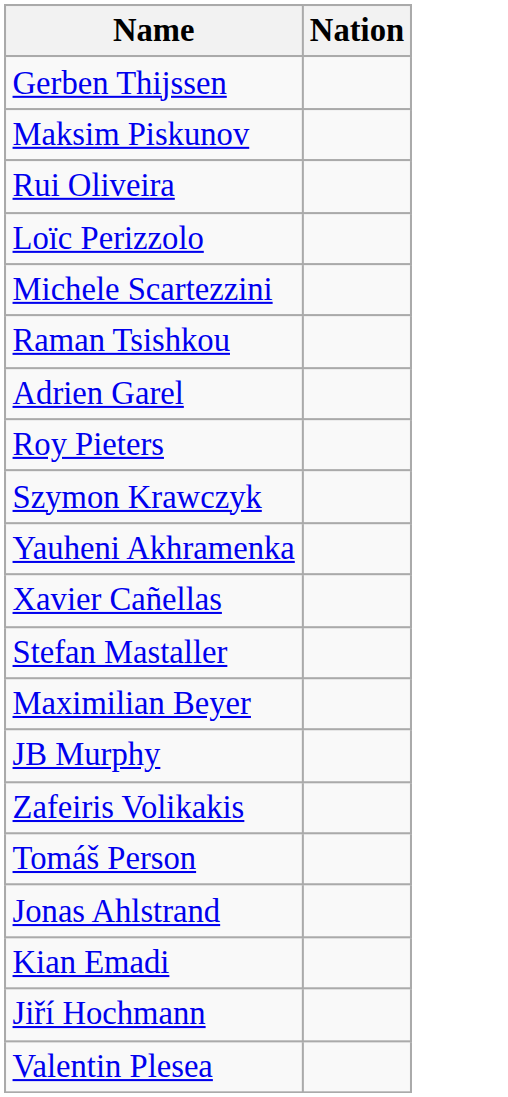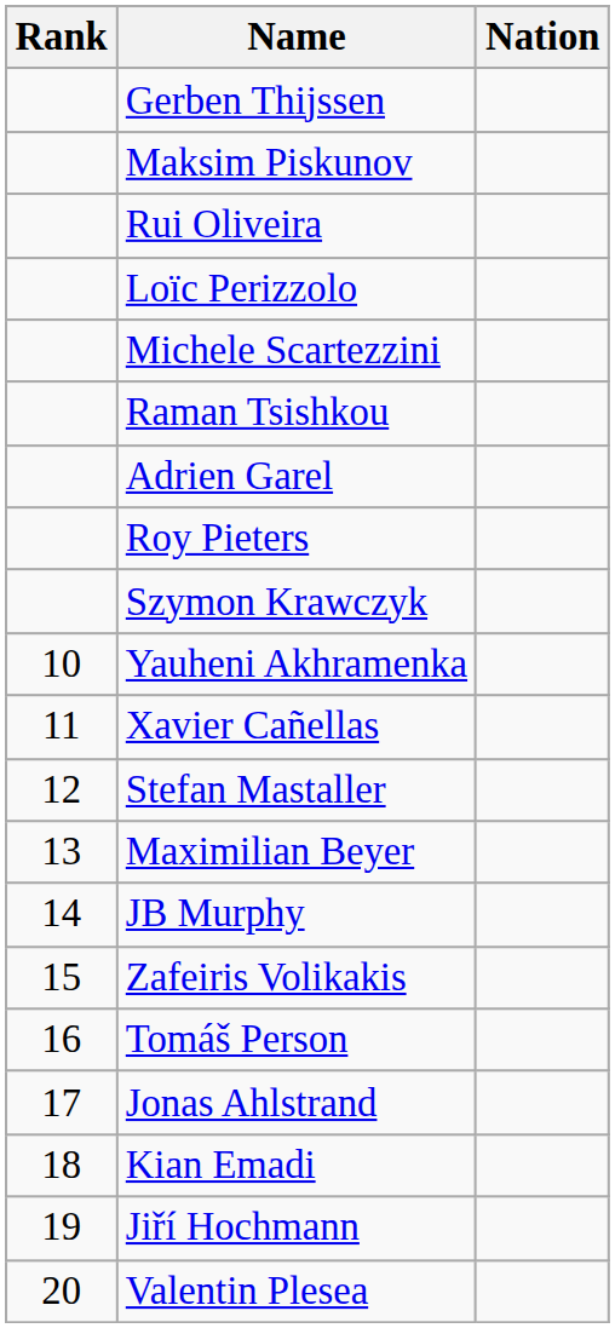+ column: Rank | 10 | 11 | 12 | 13 | 14 | 15 | 16 | 17 | 18 | 19 | 20
